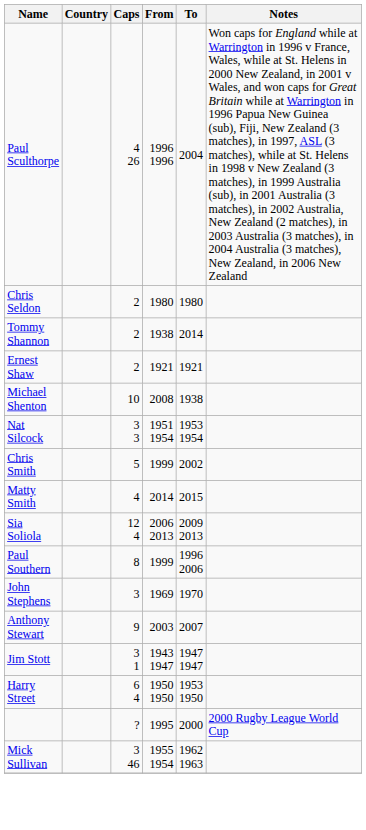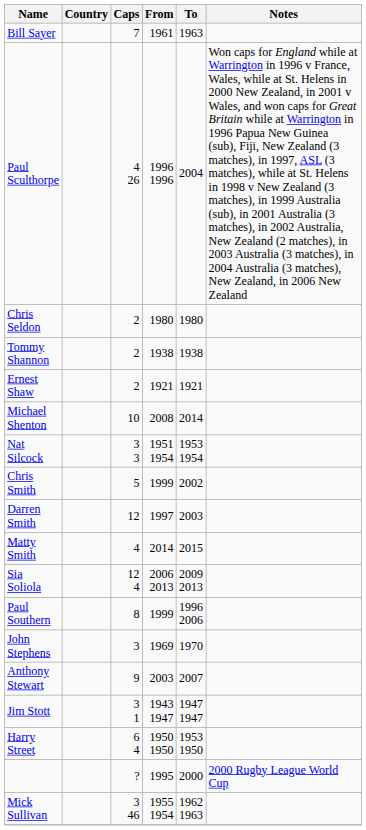+ row: Bill Sayer | 7 | 1961 | 1963
Tommy Shannon | To: 2014 -> 1938
Michael Shenton | To: 1938 -> 2014
+ row: Darren Smith | 12 | 1997 | 2003
